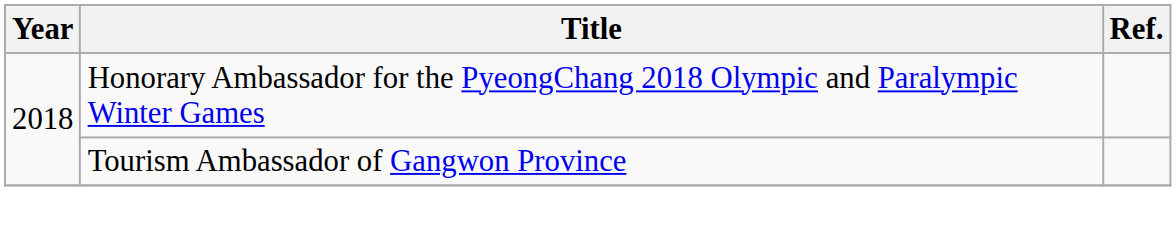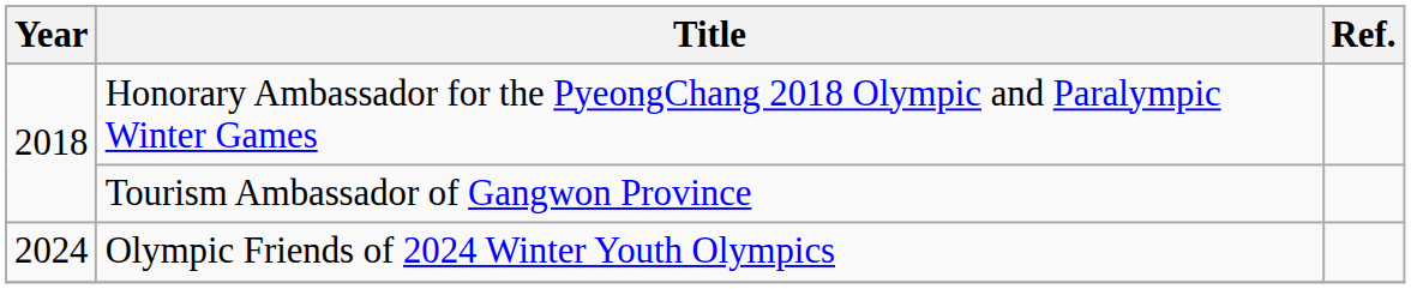+ row: 2024 | Olympic Friends of 2024 Winter Youth Olympics
